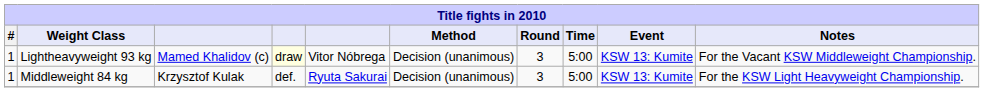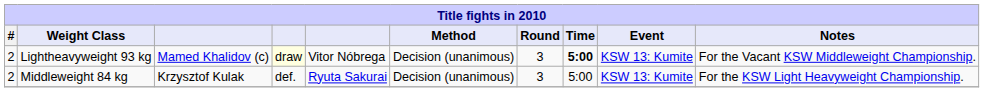Lightheavyweight 93 kg | #: 1 -> 2
Lightheavyweight 93 kg | Time: normal -> bold
Middleweight 84 kg | #: 1 -> 2
